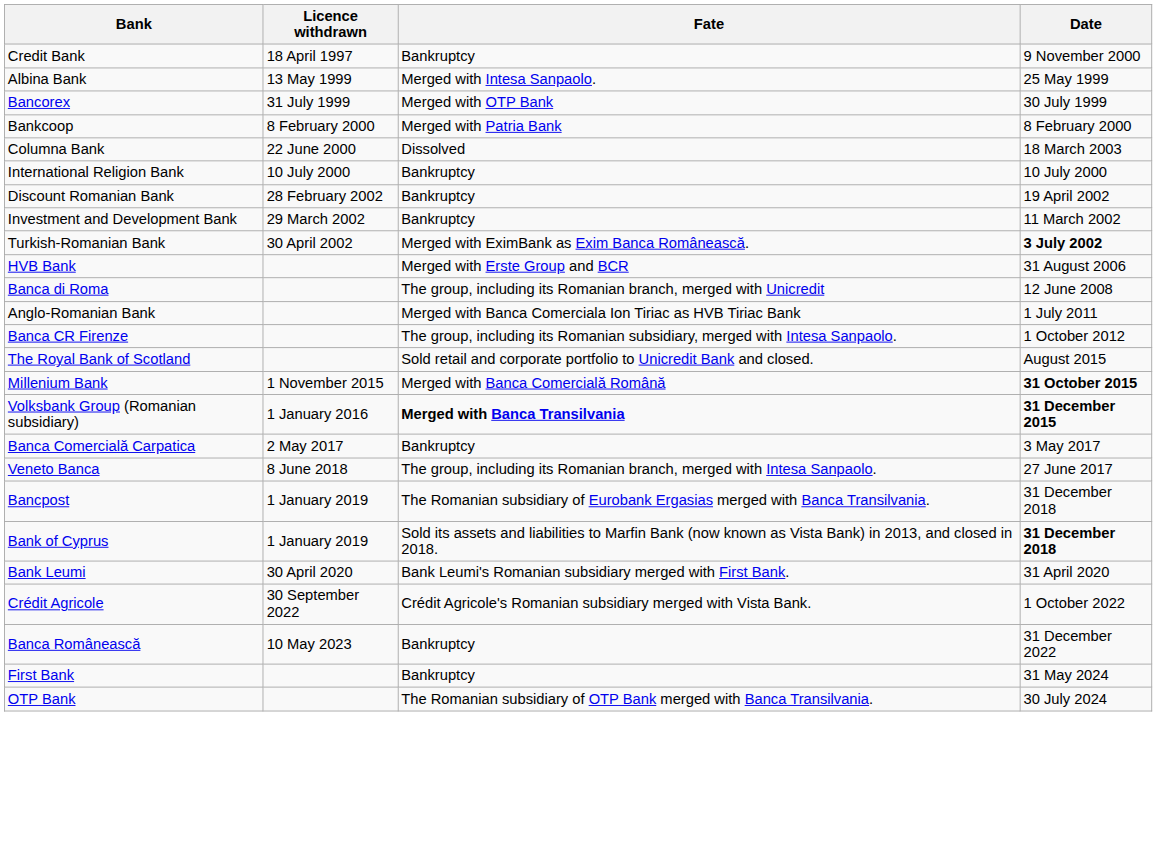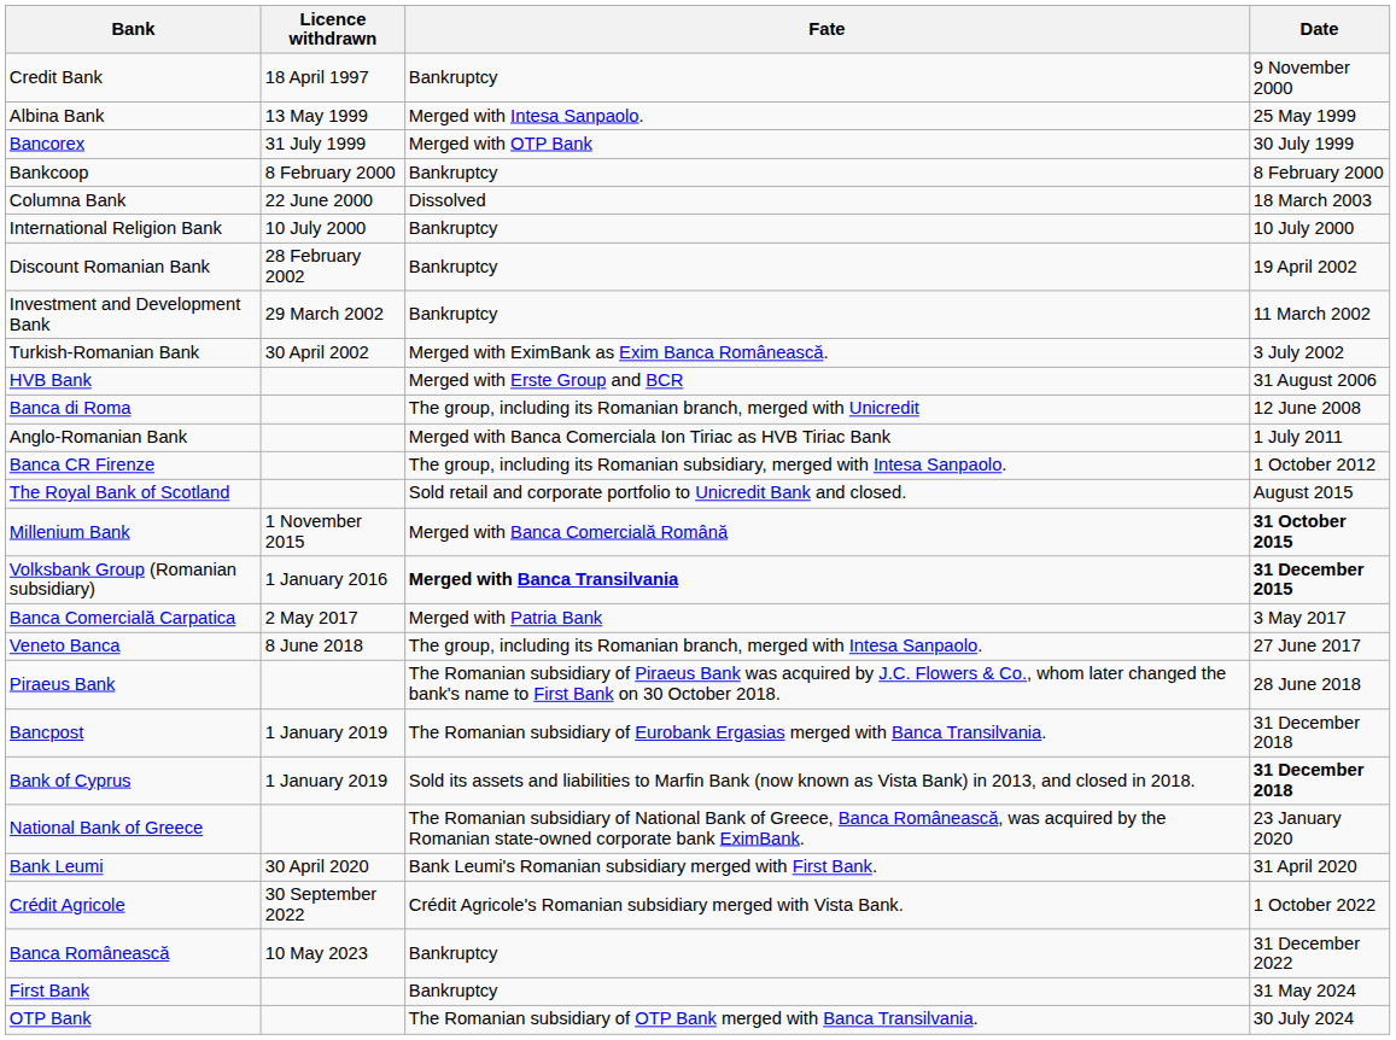Bankcoop | Fate: Merged with Patria Bank -> Bankruptcy
Turkish-Romanian Bank | Date: bold -> normal
Banca Comercială Carpatica | Fate: Bankruptcy -> Merged with Patria Bank
+ row: Piraeus Bank | The Romanian subsidiary of Piraeus Bank was acquired by J.C. Flowers & Co., whom later changed the bank's name to First Bank on 30 October 2018. | 28 June 2018
+ row: National Bank of Greece | The Romanian subsidiary of National Bank of Greece, Banca Românească, was acquired by the Romanian state-owned corporate bank EximBank. | 23 January 2020
